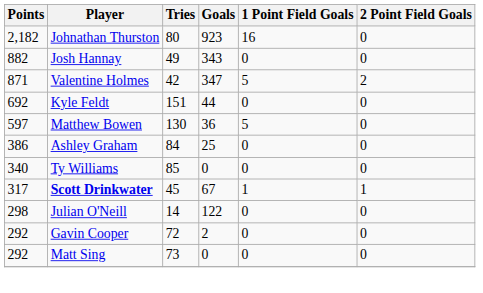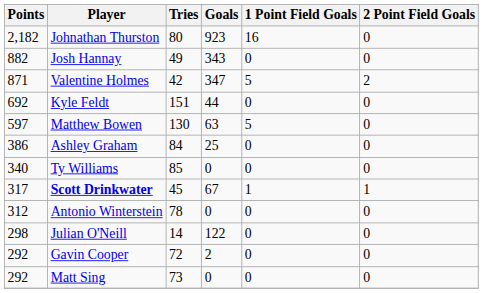Matthew Bowen | Goals: 36 -> 63
+ row: 312 | Antonio Winterstein | 78 | 0 | 0 | 0
